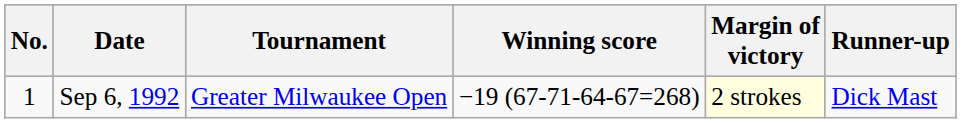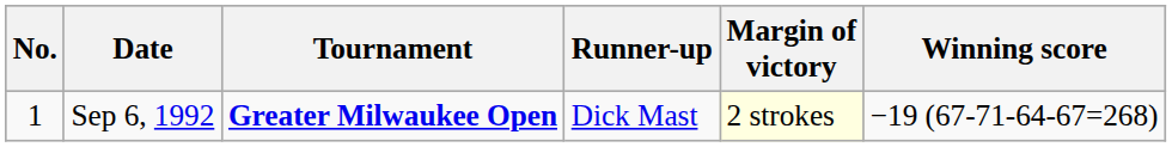columns swapped: Winning score <-> Runner-up
Sep 6, 1992 | Tournament: normal -> bold
